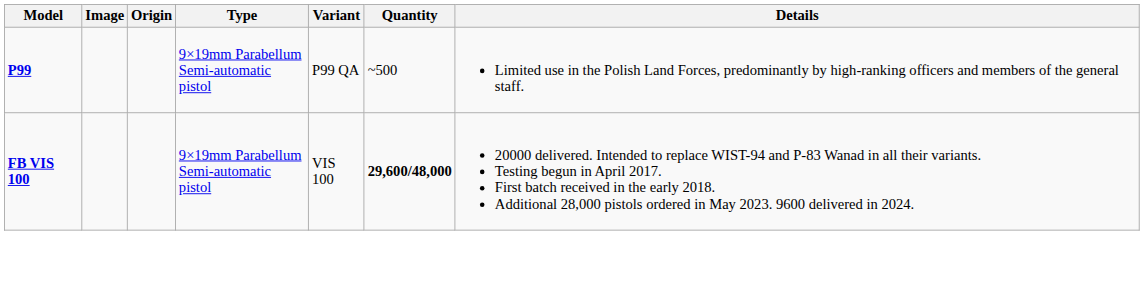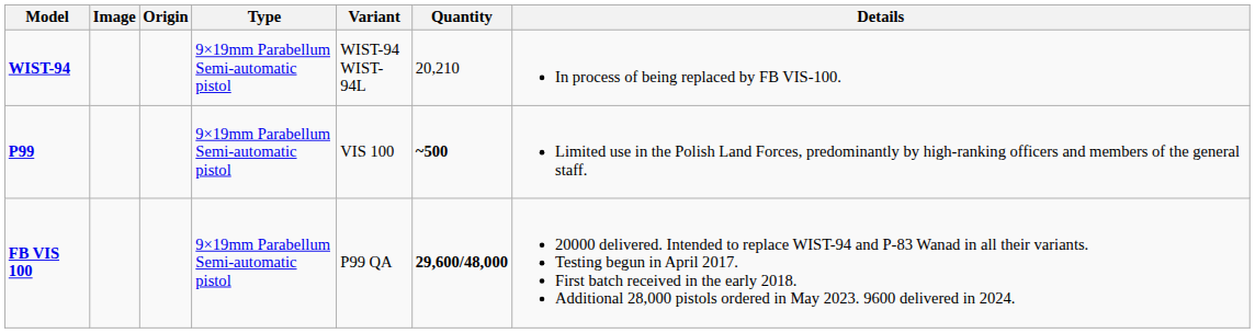+ row: WIST-94 | 9×19mm Parabellum Semi-automatic pistol | WIST-94 WIST-94L | 20,210 | In process of being replaced by FB VIS-100.
P99 | Variant: P99 QA -> VIS 100
P99 | Quantity: normal -> bold
FB VIS 100 | Variant: VIS 100 -> P99 QA
